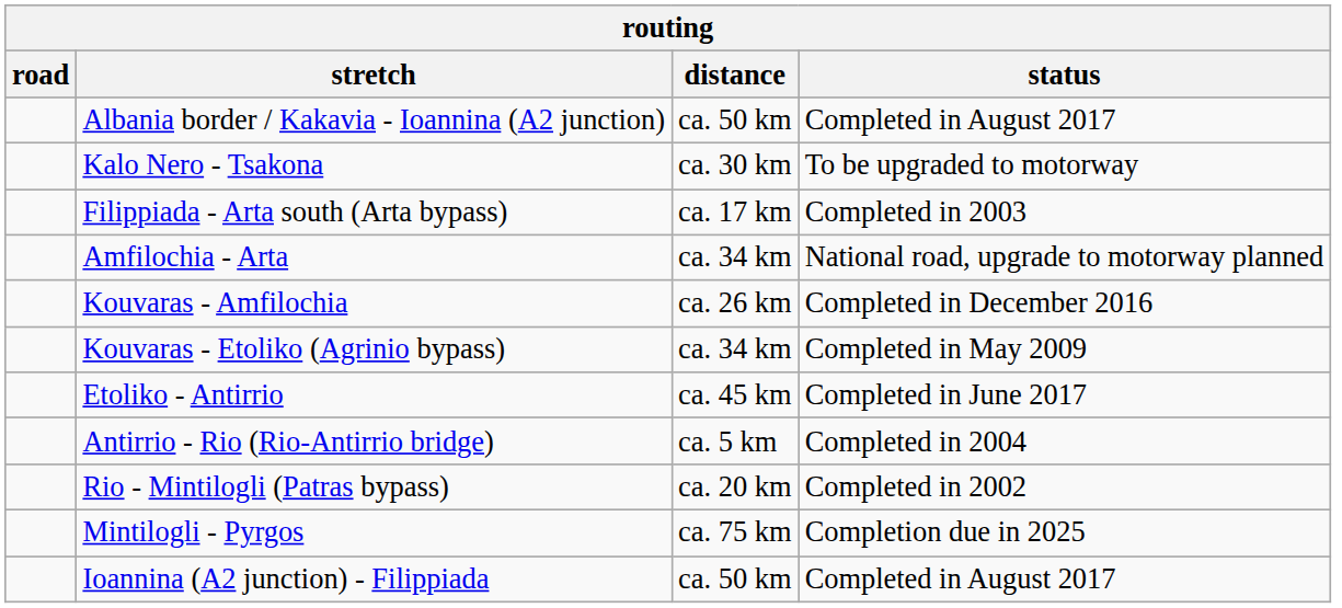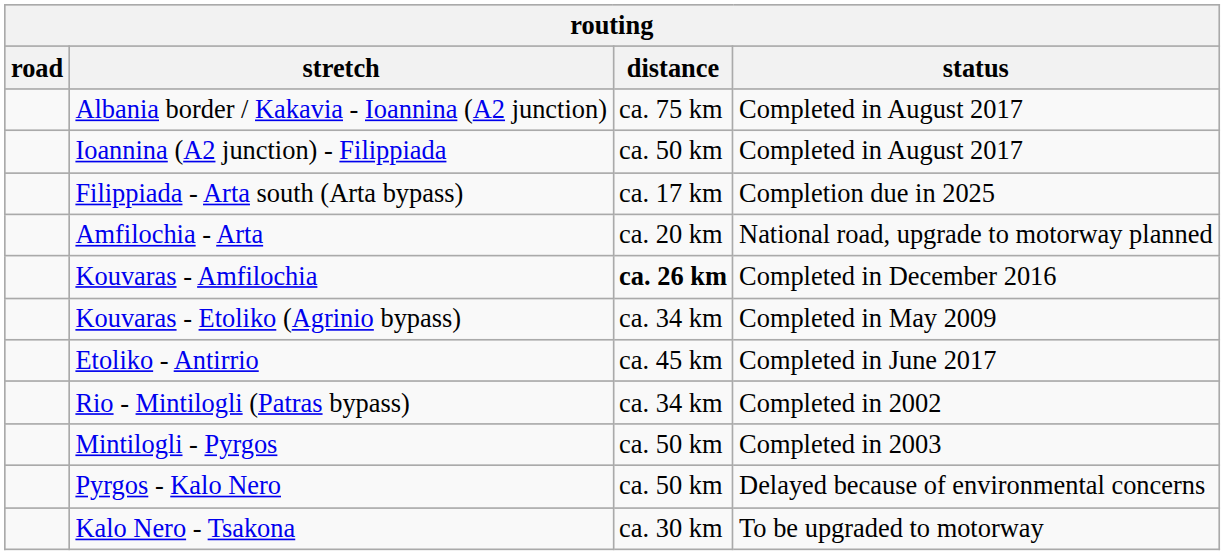Albania border / Kakavia - Ioannina (A2 junction) | distance: ca. 50 km -> ca. 75 km
rows swapped: Ioannina (A2 junction) - Filippiada <-> Kalo Nero - Tsakona
Filippiada - Arta south (Arta bypass) | status: Completed in 2003 -> Completion due in 2025
Amfilochia - Arta | distance: ca. 34 km -> ca. 20 km
Kouvaras - Amfilochia | distance: normal -> bold
- row: Antirrio - Rio (Rio-Antirrio bridge) | ca. 5 km | Completed in 2004
Rio - Mintilogli (Patras bypass) | distance: ca. 20 km -> ca. 34 km
Mintilogli - Pyrgos | distance: ca. 75 km -> ca. 50 km
Mintilogli - Pyrgos | status: Completion due in 2025 -> Completed in 2003
+ row: Pyrgos - Kalo Nero | ca. 50 km | Delayed because of environmental concerns
